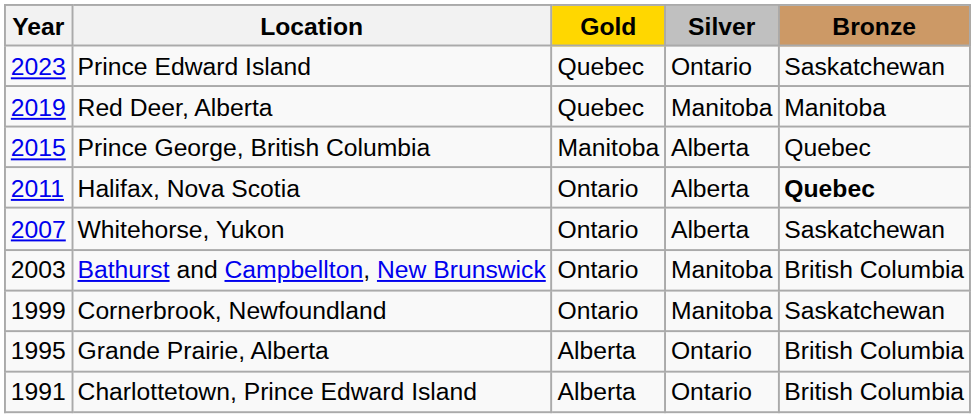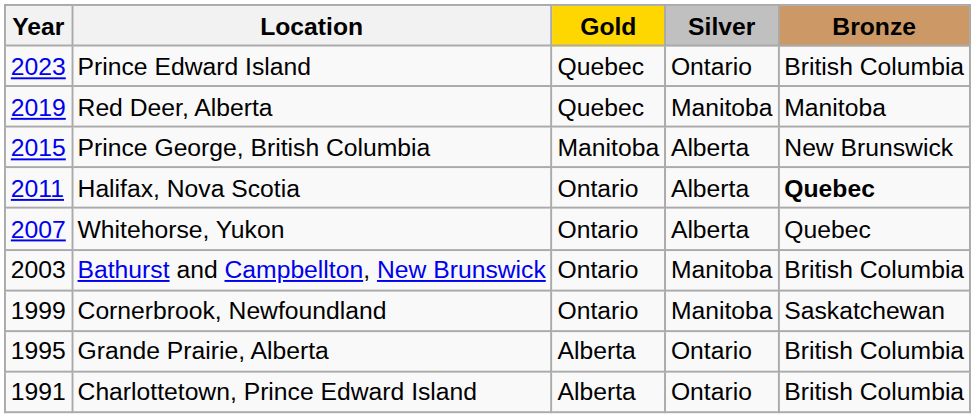Prince Edward Island | Bronze: Saskatchewan -> British Columbia
Prince George, British Columbia | Bronze: Quebec -> New Brunswick
Whitehorse, Yukon | Bronze: Saskatchewan -> Quebec
